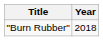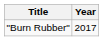"Burn Rubber" | Year: 2018 -> 2017
